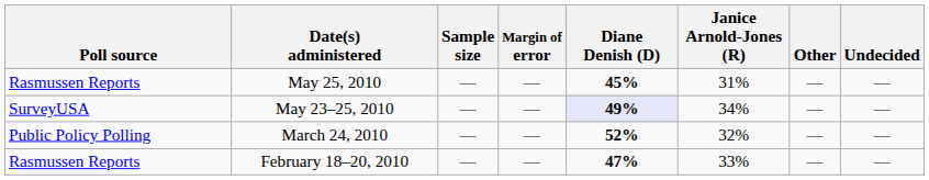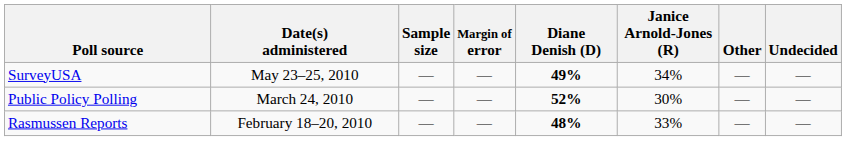- row: Rasmussen Reports | May 25, 2010 | — | — | 45% | 31% | — | —
May 23–25, 2010 | Diane Denish (D): lavender background -> no background
March 24, 2010 | Janice Arnold-Jones (R): 32% -> 30%
February 18–20, 2010 | Diane Denish (D): 47% -> 48%
